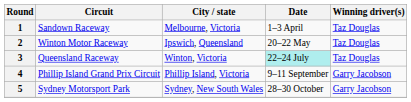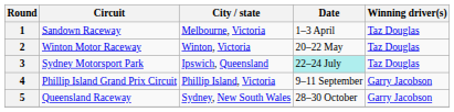2 | City / state: Ipswich, Queensland -> Winton, Victoria
3 | Circuit: Queensland Raceway -> Sydney Motorsport Park
3 | City / state: Winton, Victoria -> Ipswich, Queensland
5 | Circuit: Sydney Motorsport Park -> Queensland Raceway
